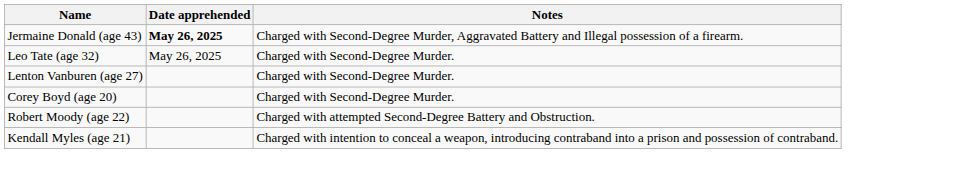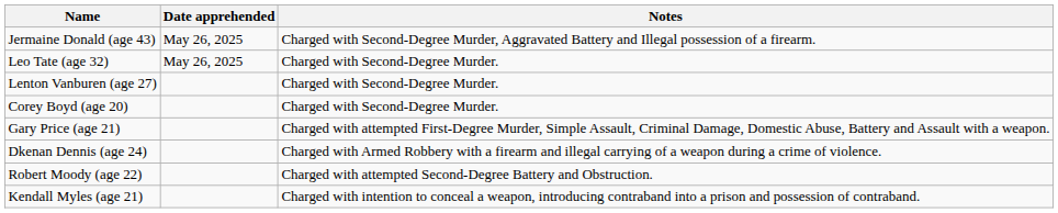Jermaine Donald (age 43) | Date apprehended: bold -> normal
+ row: Gary Price (age 21) | Charged with attempted First-Degree Murder, Simple Assault, Criminal Damage, Domestic Abuse, Battery and Assault with a weapon.
+ row: Dkenan Dennis (age 24) | Charged with Armed Robbery with a firearm and illegal carrying of a weapon during a crime of violence.
